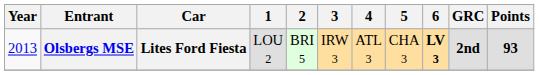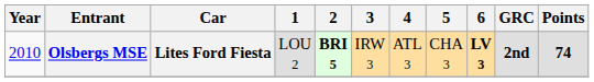Olsbergs MSE | Year: 2013 -> 2010
Olsbergs MSE | 2: normal -> bold
Olsbergs MSE | Points: 93 -> 74
